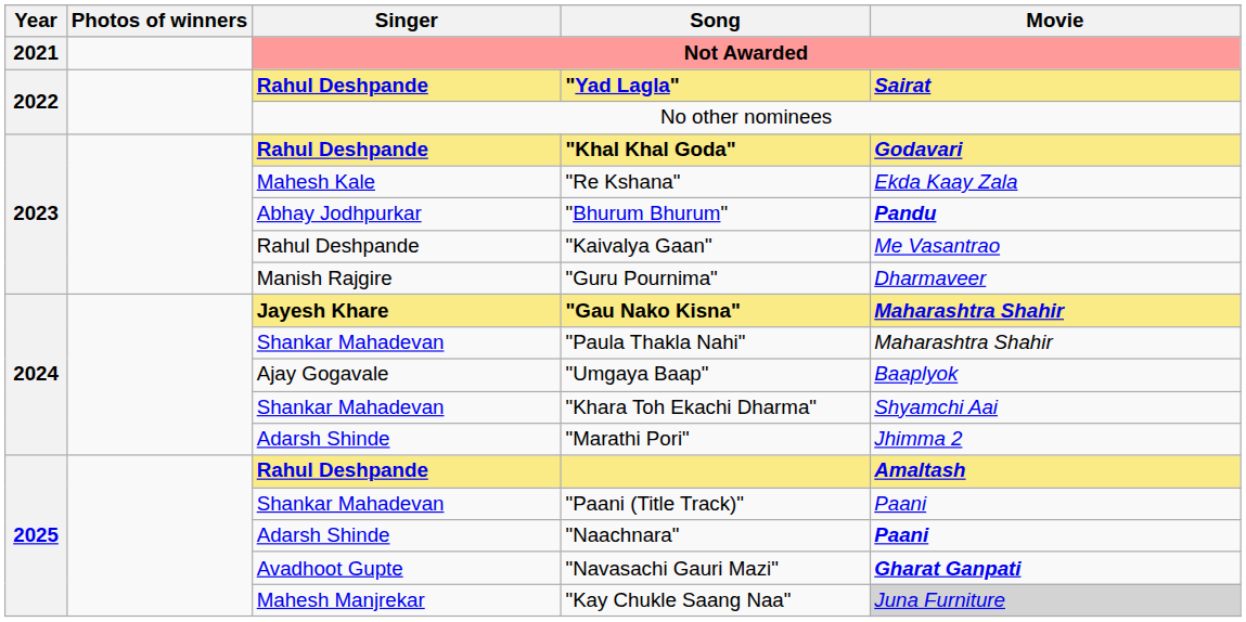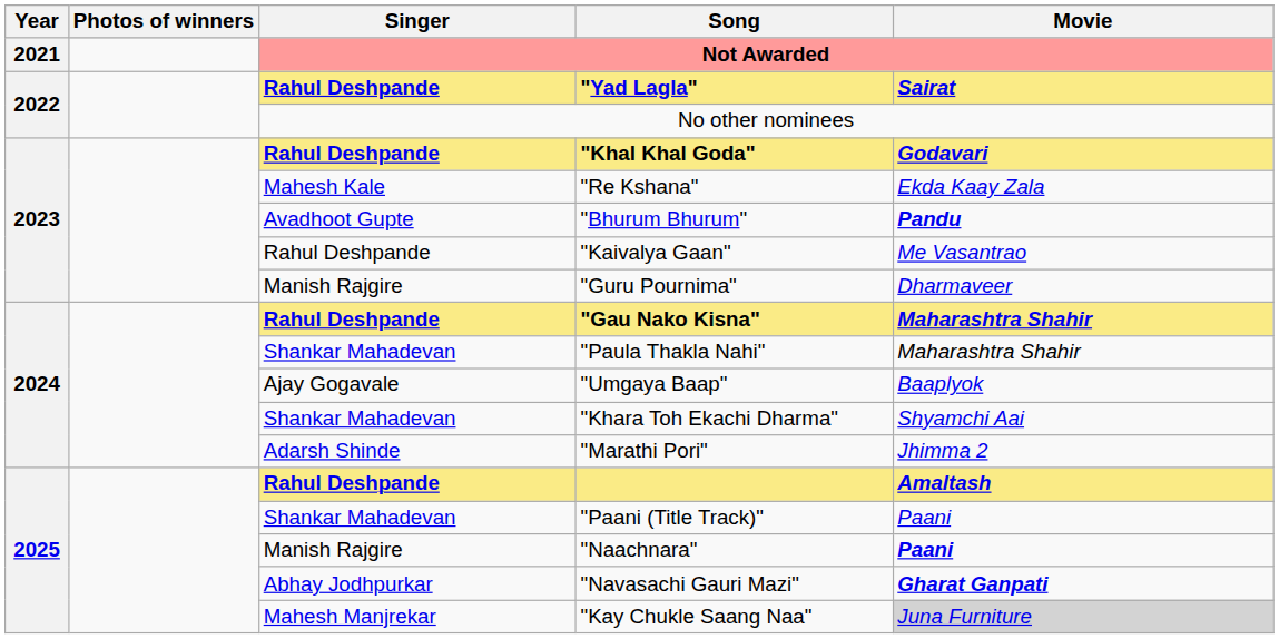"Bhurum Bhurum" | Singer: Abhay Jodhpurkar -> Avadhoot Gupte
"Gau Nako Kisna" | Singer: Jayesh Khare -> Rahul Deshpande
"Naachnara" | Singer: Adarsh Shinde -> Manish Rajgire
"Navasachi Gauri Mazi" | Singer: Avadhoot Gupte -> Abhay Jodhpurkar
